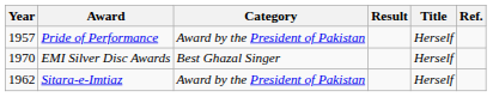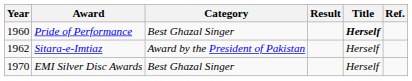Pride of Performance | Year: 1957 -> 1960
Pride of Performance | Category: Award by the President of Pakistan -> Best Ghazal Singer
Pride of Performance | Title: normal -> bold
rows swapped: Sitara-e-Imtiaz <-> EMI Silver Disc Awards
